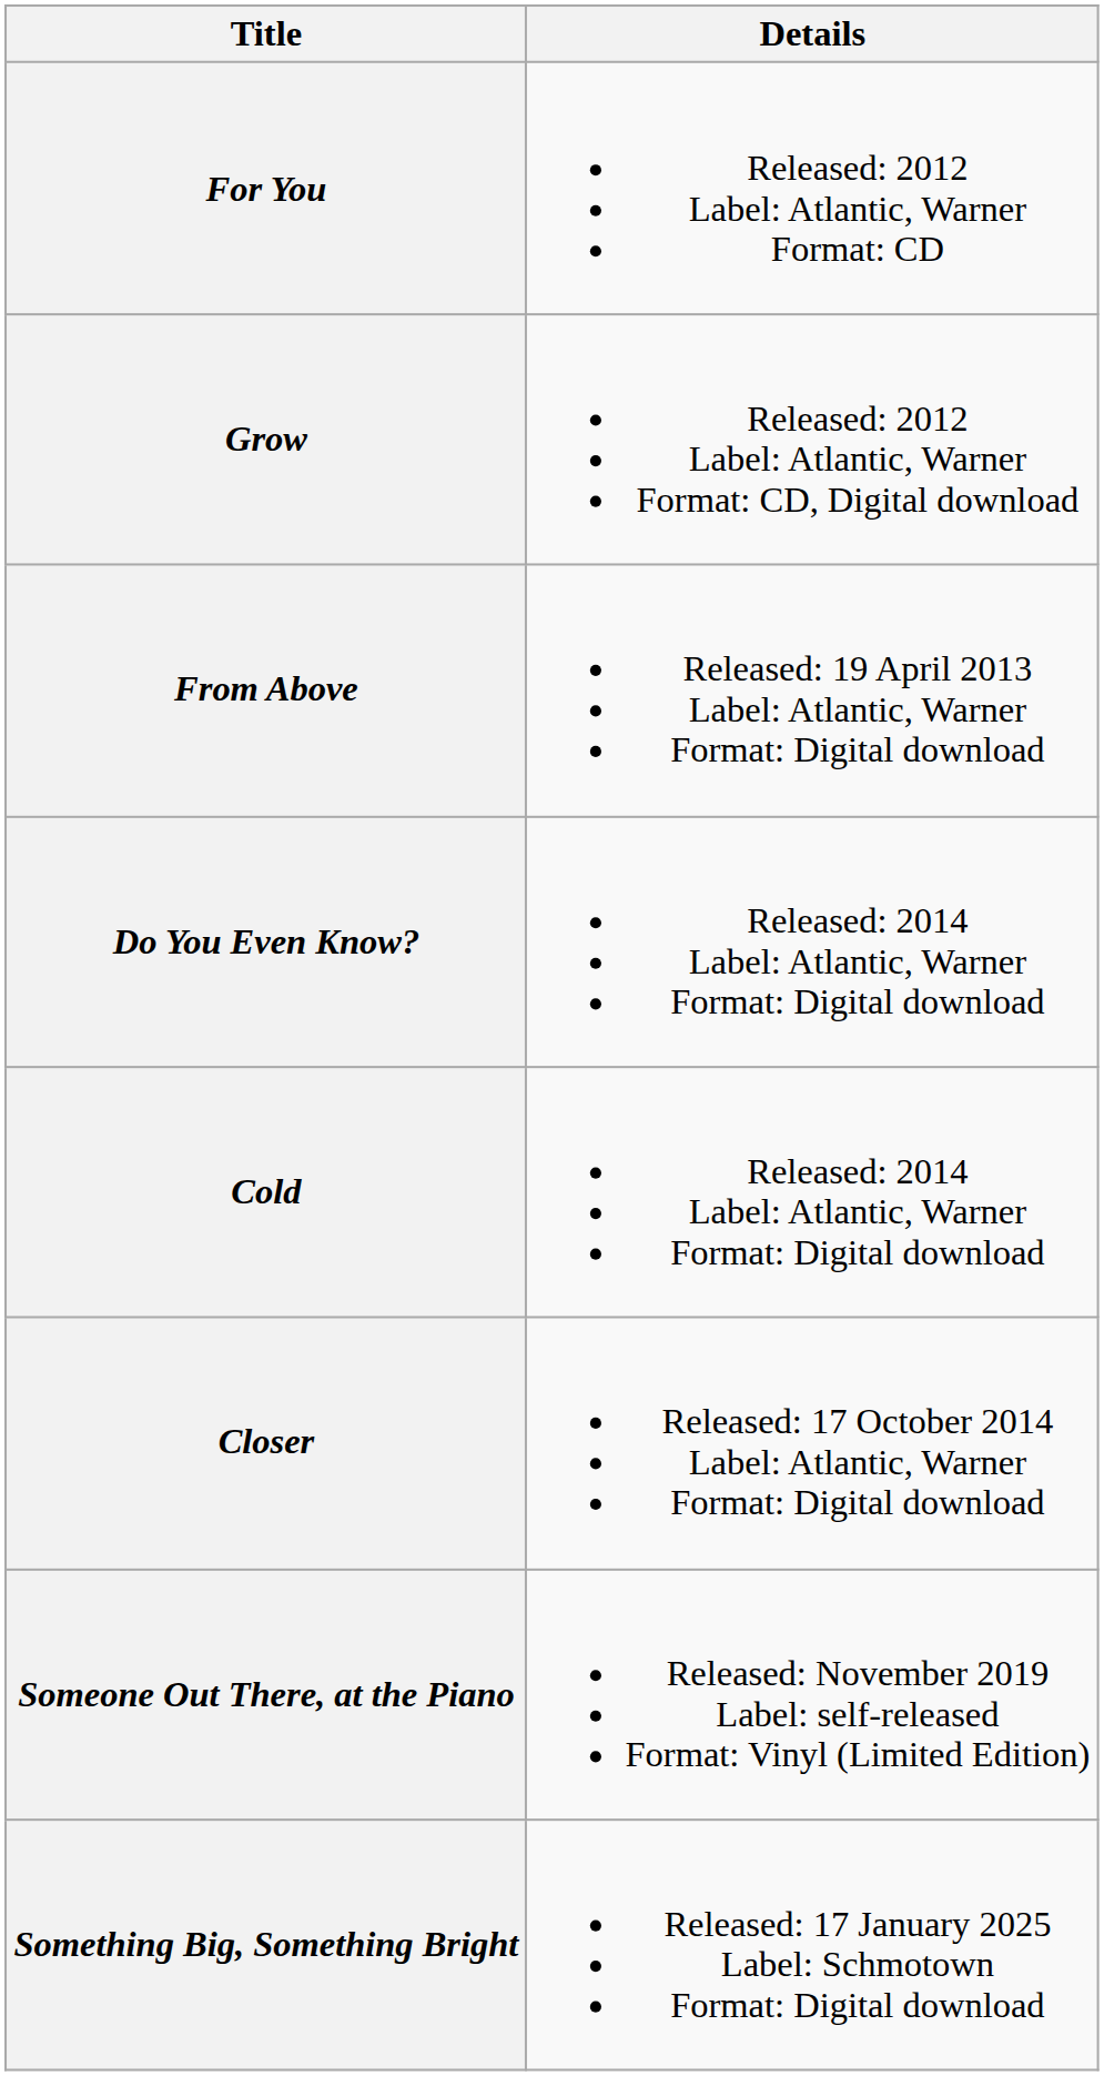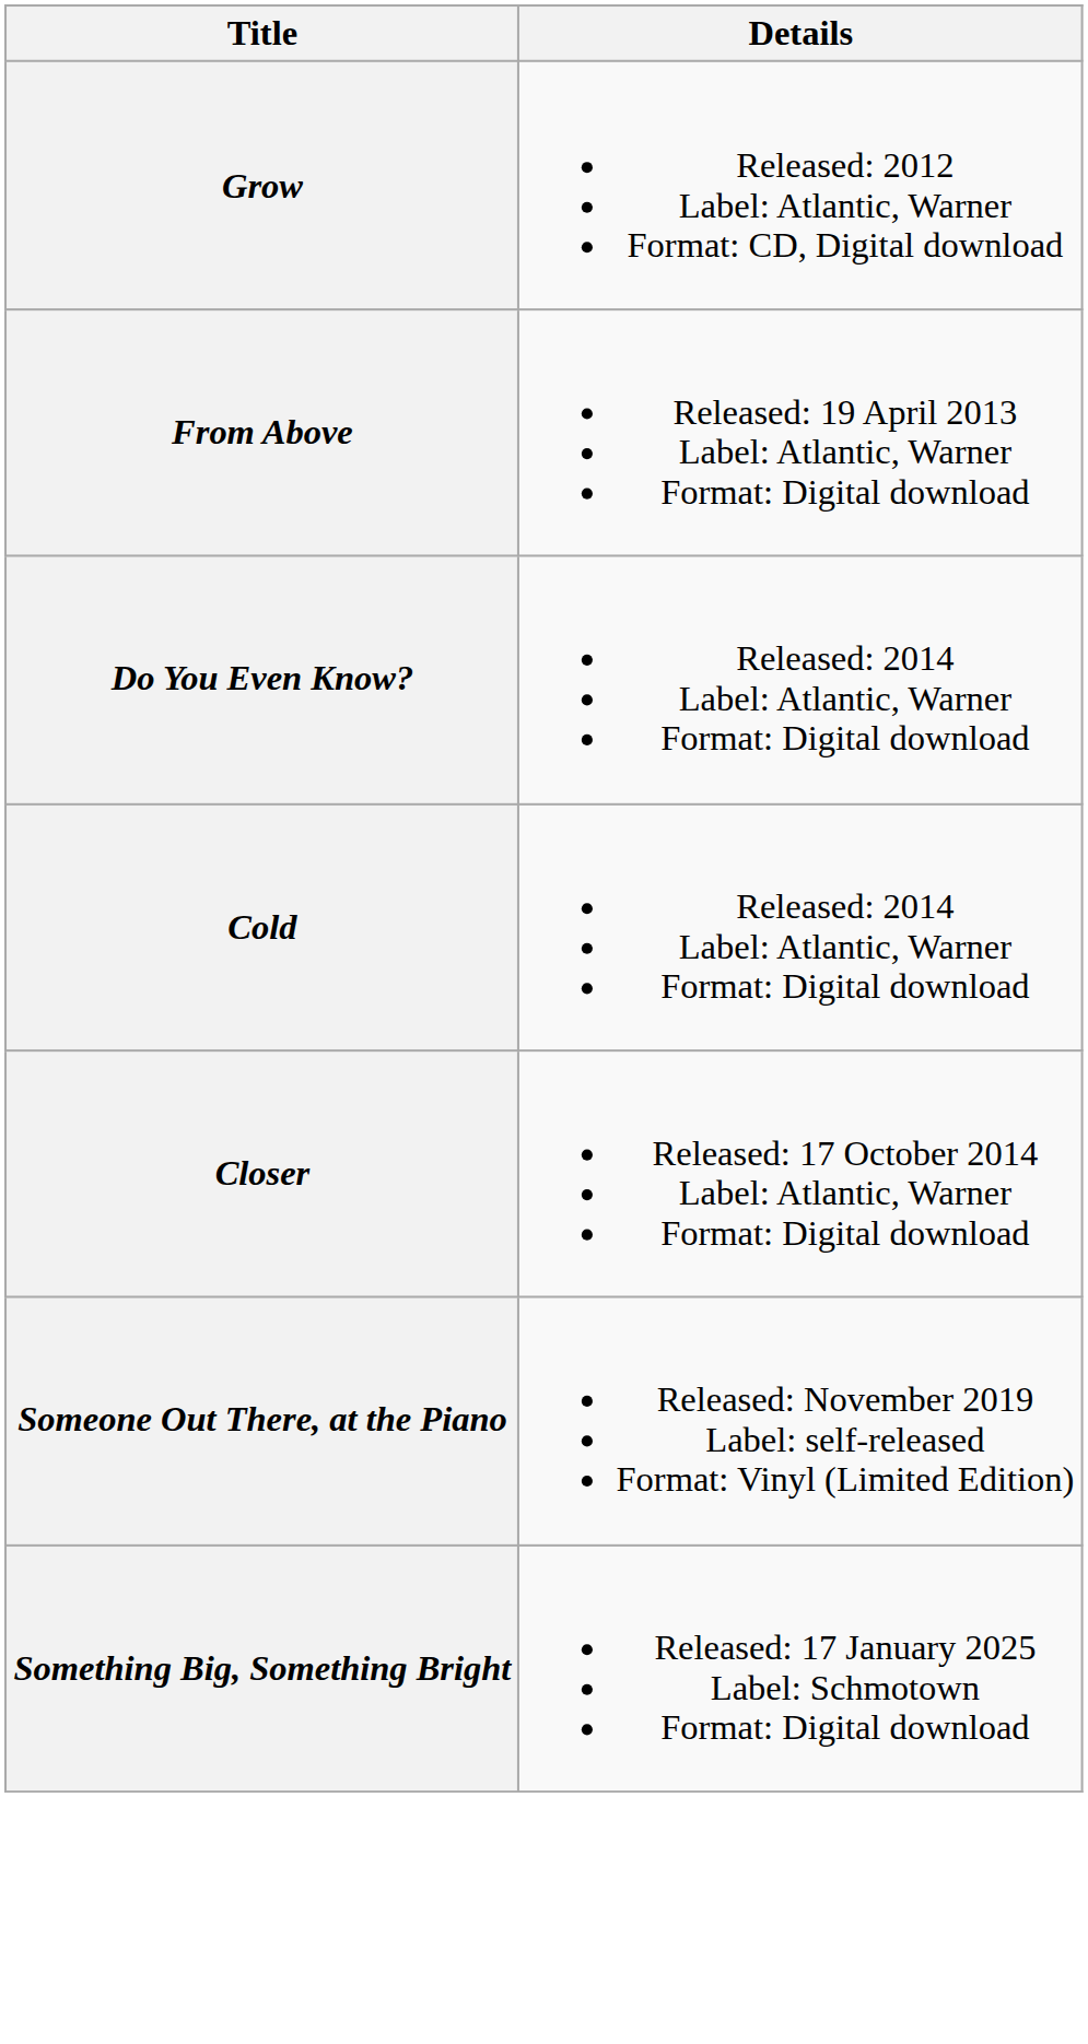- row: For You | Released: 2012 Label: Atlantic, Warner Format: CD
